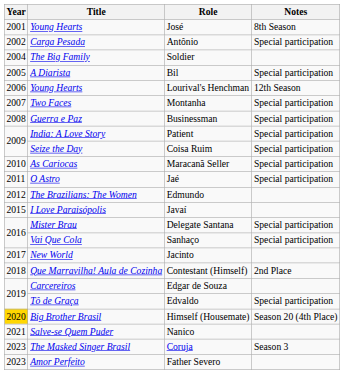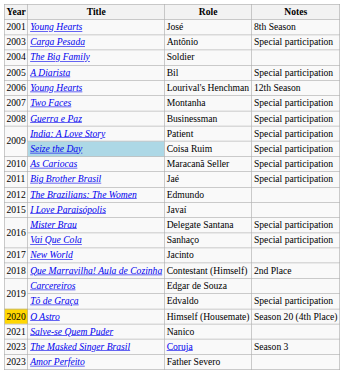Antônio | Year: 2002 -> 2003
Coisa Ruim | Title: no background -> lightblue background
Jaé | Title: O Astro -> Big Brother Brasil
Himself (Housemate) | Title: Big Brother Brasil -> O Astro
